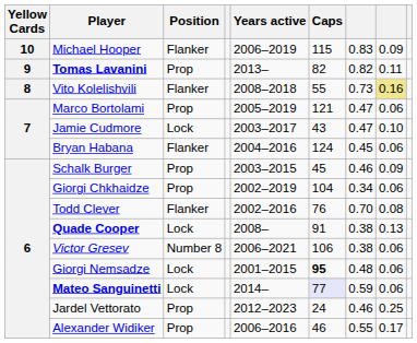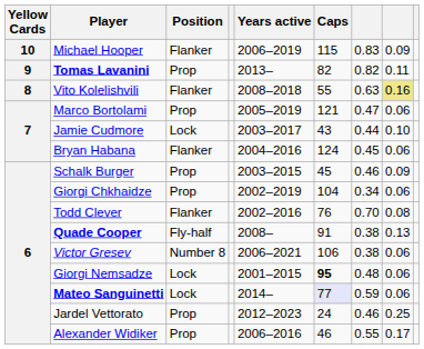Vito Kolelishvili | column 7: 0.73 -> 0.63
Jamie Cudmore | column 7: 0.47 -> 0.44
Quade Cooper | Position: Lock -> Fly-half
